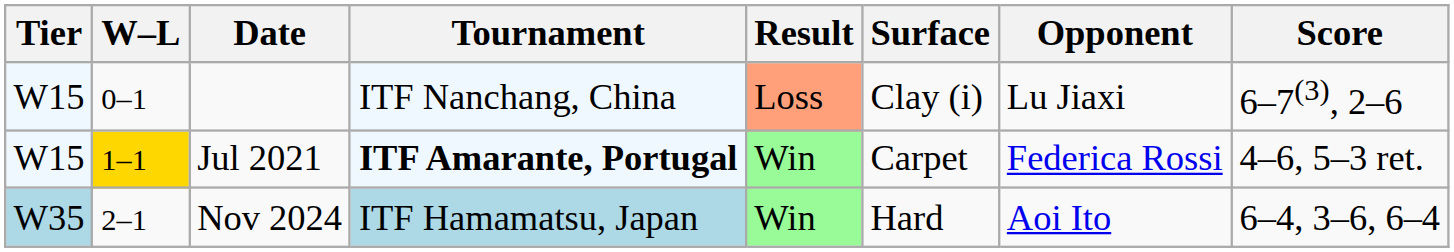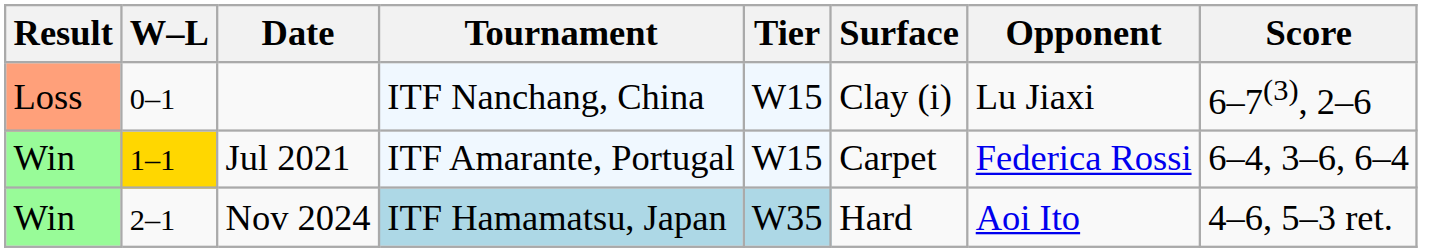columns swapped: Result <-> Tier
Jul 2021 | Tournament: bold -> normal
Jul 2021 | Score: 4–6, 5–3 ret. -> 6–4, 3–6, 6–4
Nov 2024 | Score: 6–4, 3–6, 6–4 -> 4–6, 5–3 ret.
